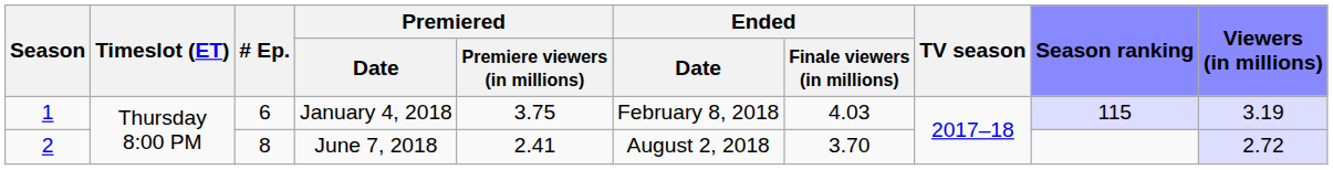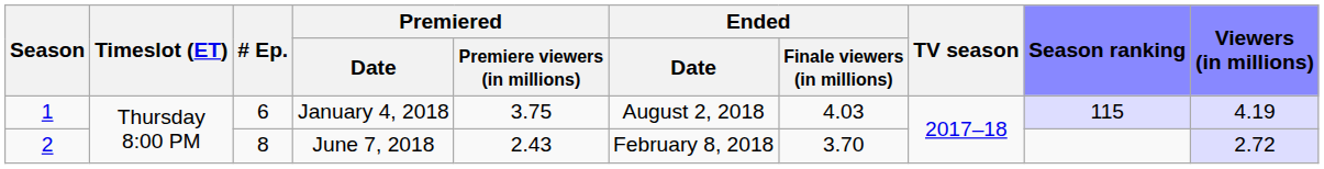January 4, 2018 | Ended / Date: February 8, 2018 -> August 2, 2018
January 4, 2018 | Viewers (in millions): 3.19 -> 4.19
June 7, 2018 | Premiered / Premiere viewers (in millions): 2.41 -> 2.43
June 7, 2018 | Ended / Date: August 2, 2018 -> February 8, 2018
